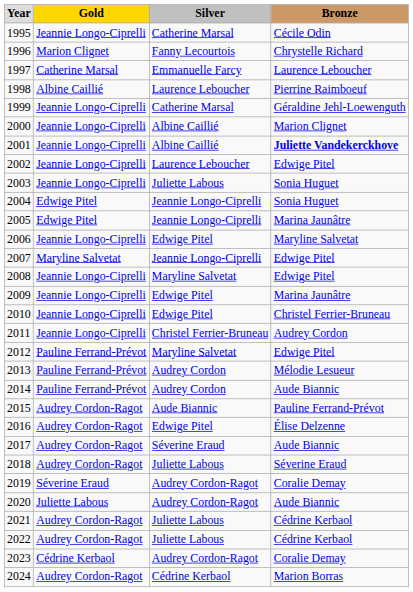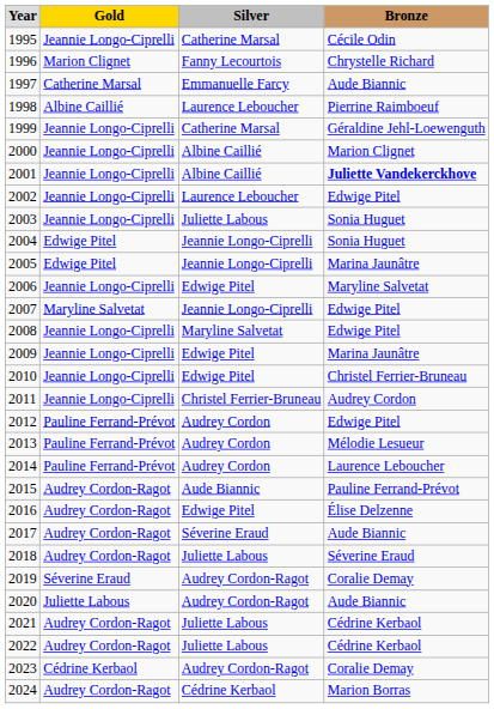1997 | Bronze: Laurence Leboucher -> Aude Biannic
2012 | Silver: Maryline Salvetat -> Audrey Cordon
2014 | Bronze: Aude Biannic -> Laurence Leboucher
